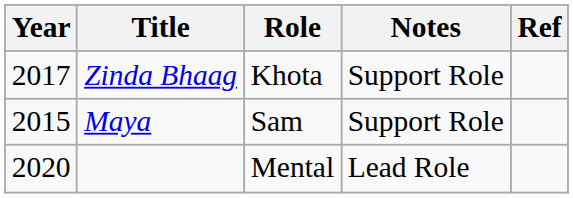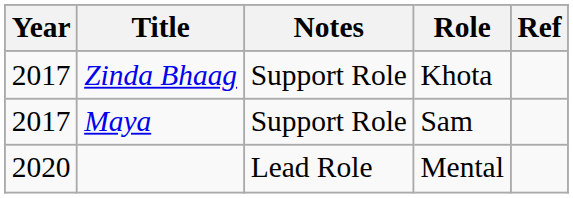columns swapped: Role <-> Notes
Maya | Year: 2015 -> 2017
